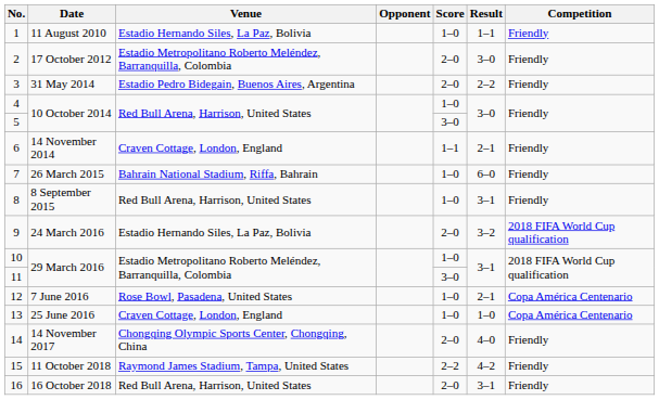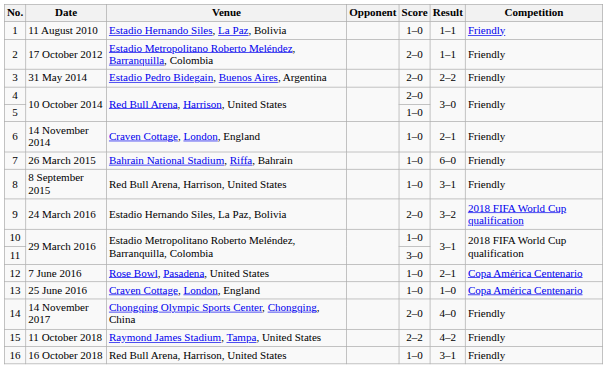2 | Result: 3–0 -> 1–1
4 | Score: 1–0 -> 2–0
5 | Score: 3–0 -> 1–0
6 | Score: 1–1 -> 1–0
16 | Score: 2–0 -> 1–0
